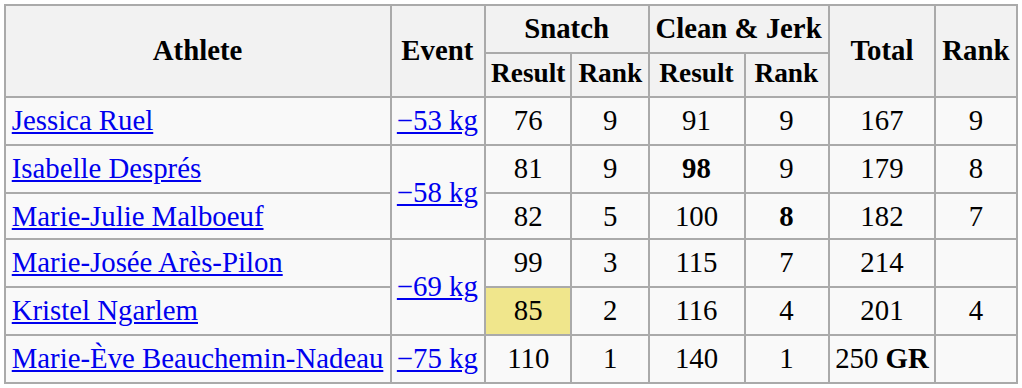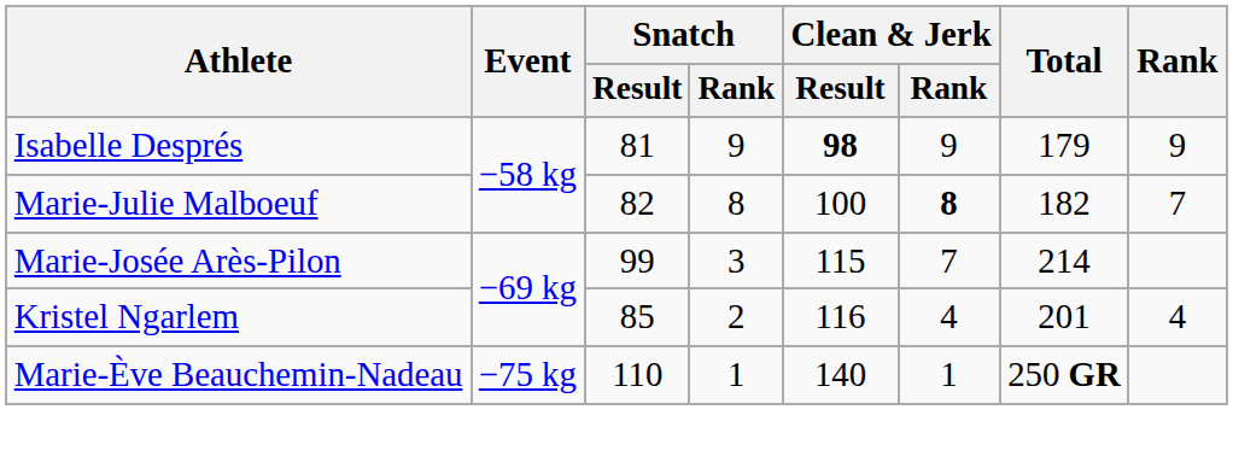- row: Jessica Ruel | −53 kg | 76 | 9 | 91 | 9 | 167 | 9
Isabelle Després | Rank: 8 -> 9
Marie-Julie Malboeuf | Snatch / Rank: 5 -> 8
Kristel Ngarlem | Snatch / Result: khaki background -> no background
